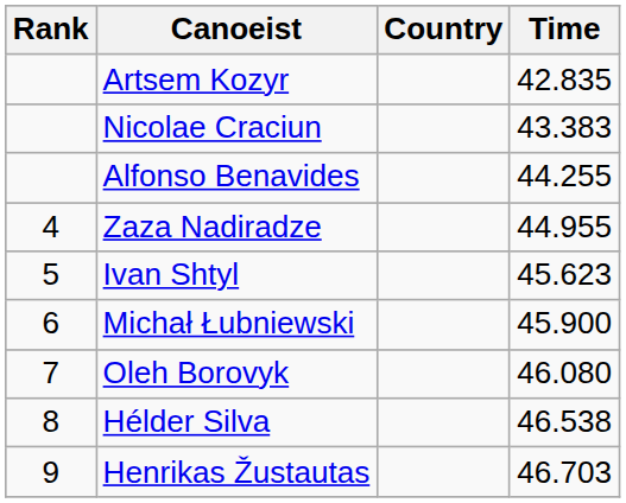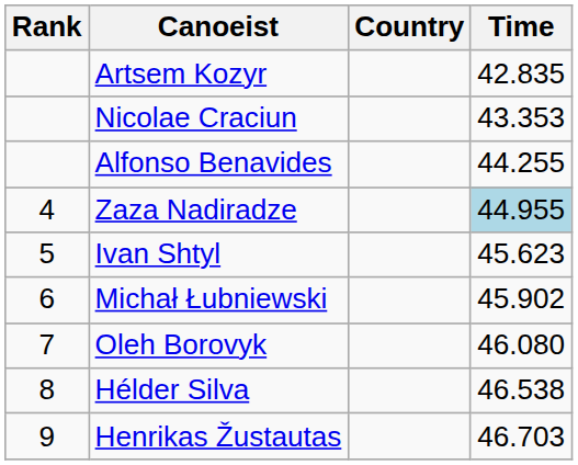Nicolae Craciun | Time: 43.383 -> 43.353
Zaza Nadiradze | Time: no background -> lightblue background
Michał Łubniewski | Time: 45.900 -> 45.902
